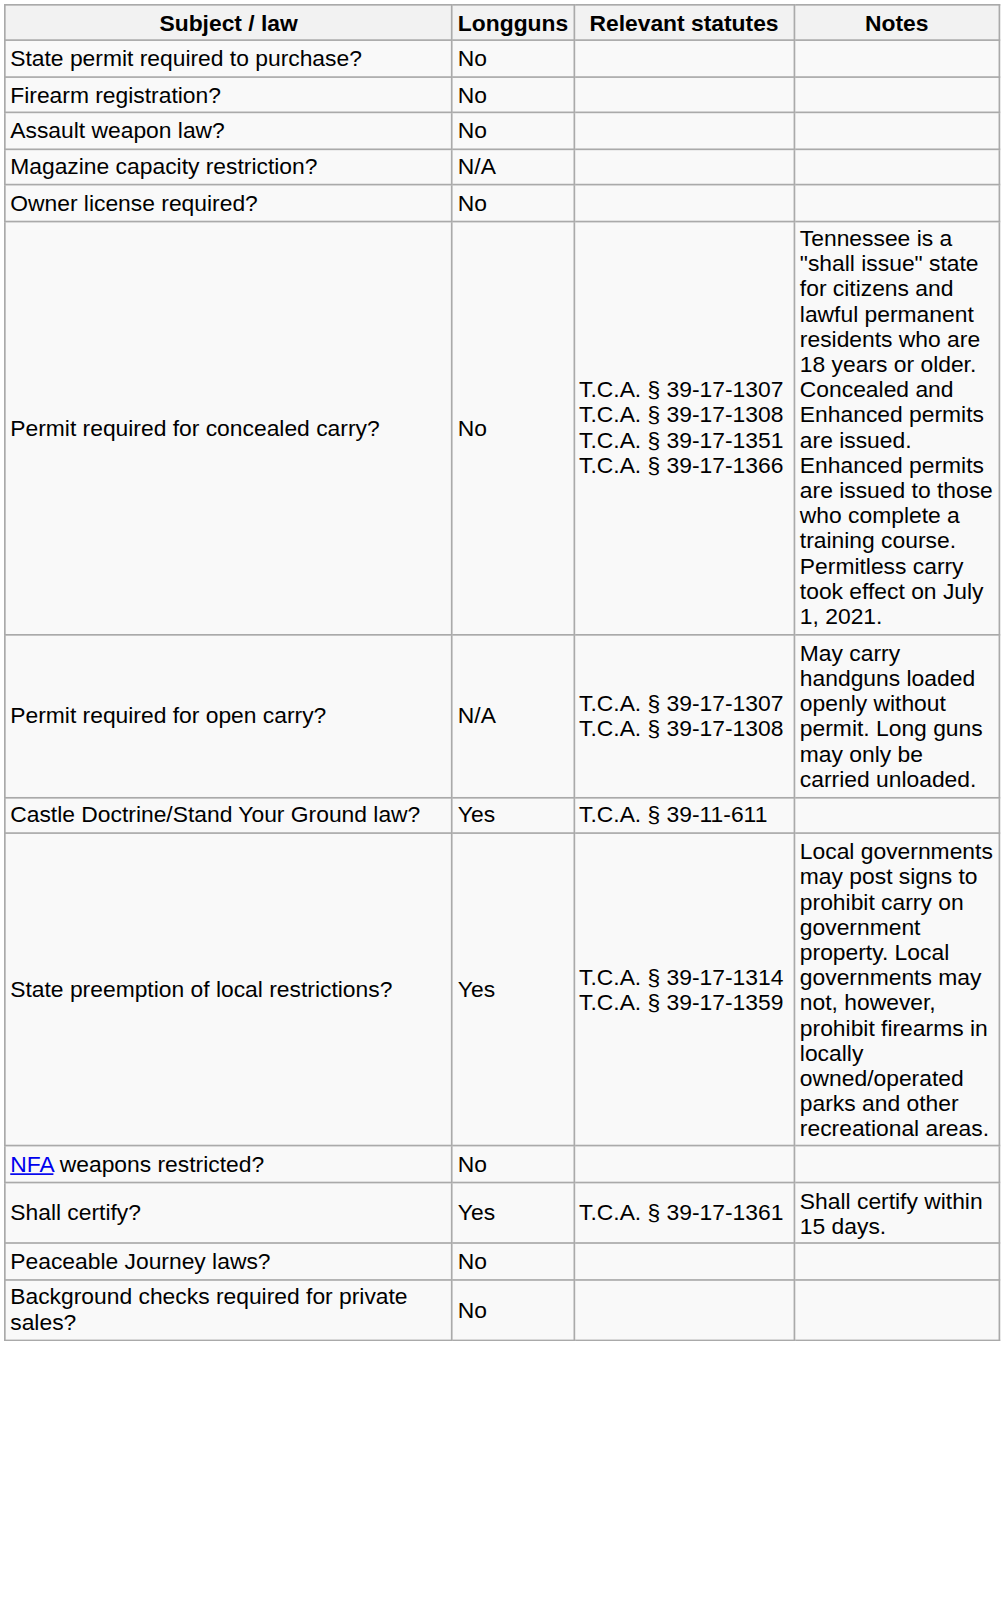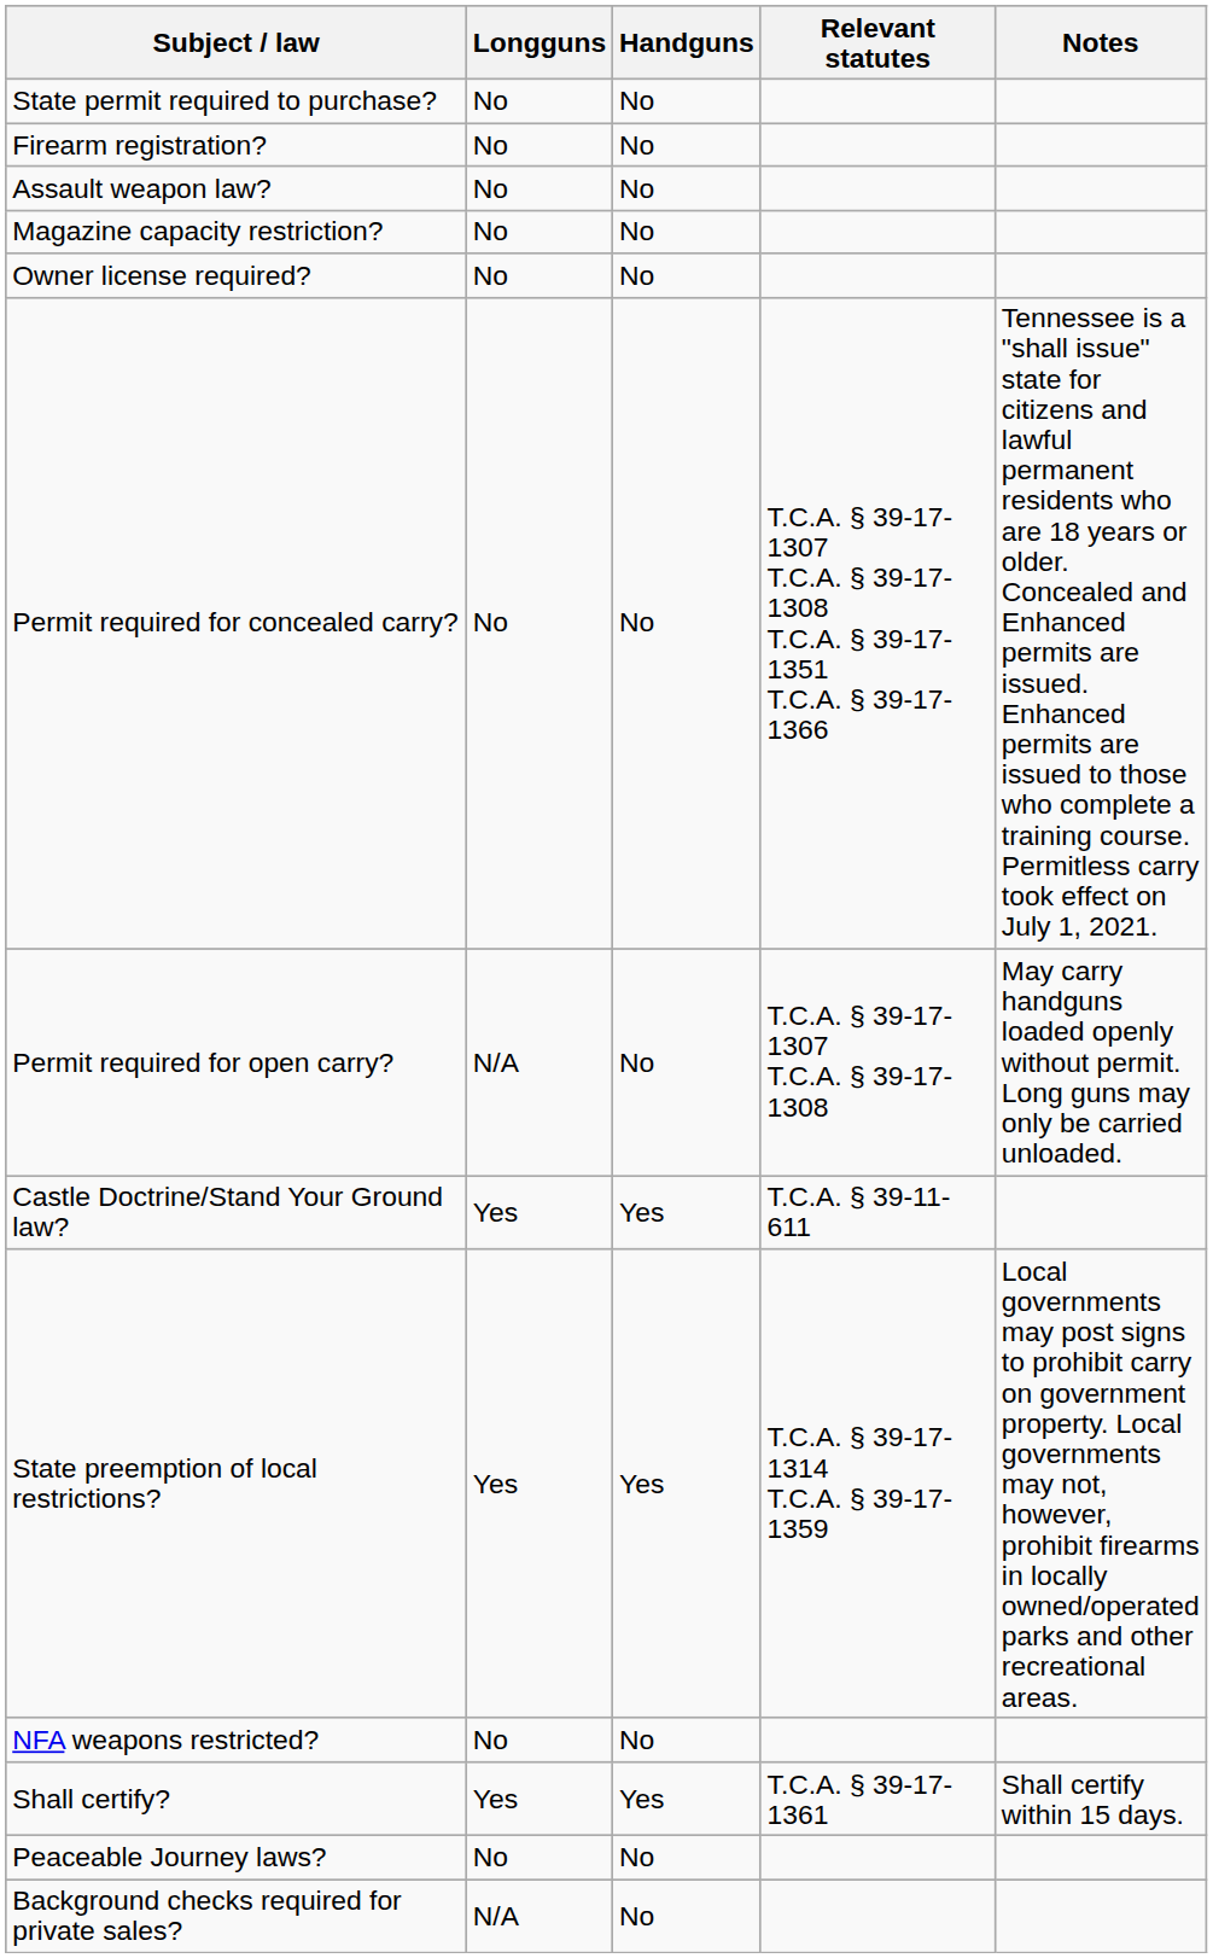+ column: Handguns | No | No | No | No | No | No | No | Yes | Yes | No | Yes | No | No
Magazine capacity restriction? | Longguns: N/A -> No
Background checks required for private sales? | Longguns: No -> N/A
